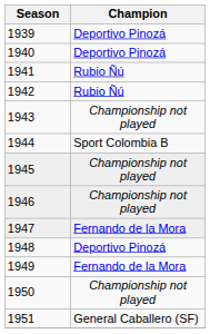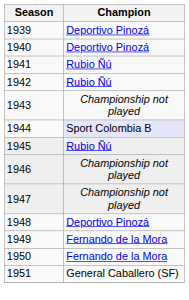1944 | Champion: no background -> lavender background
1945 | Champion: Championship not played -> Rubio Ñú
1947 | Champion: Fernando de la Mora -> Championship not played
1950 | Champion: Championship not played -> Fernando de la Mora
